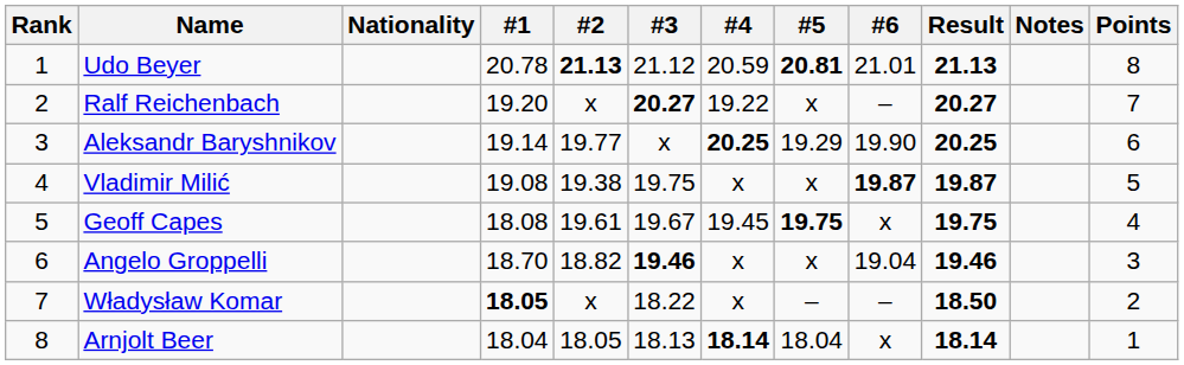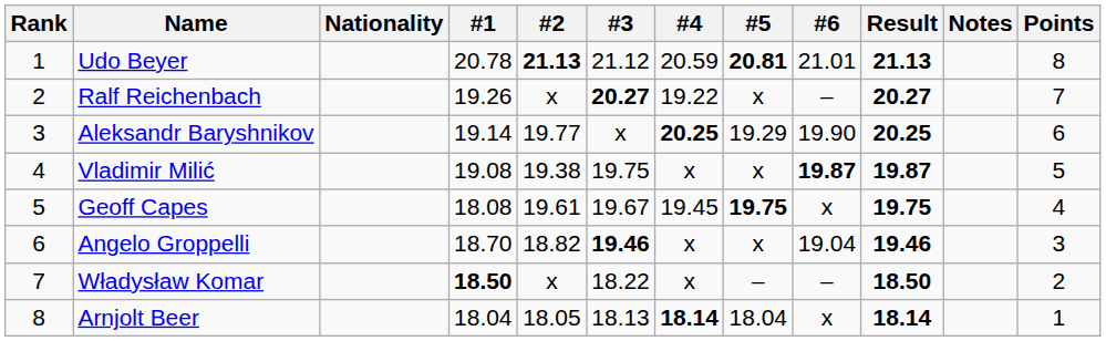Ralf Reichenbach | #1: 19.20 -> 19.26
Władysław Komar | #1: 18.05 -> 18.50
